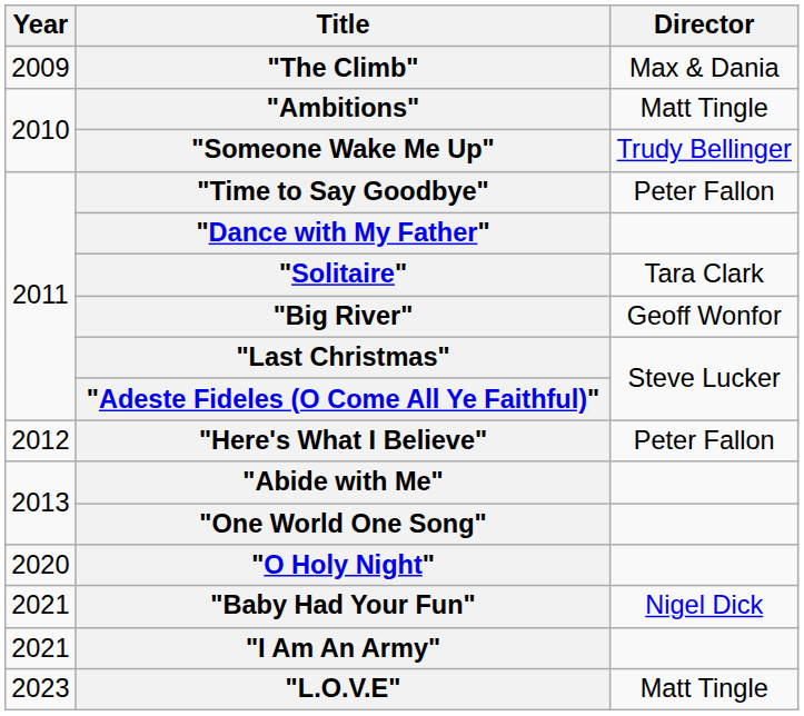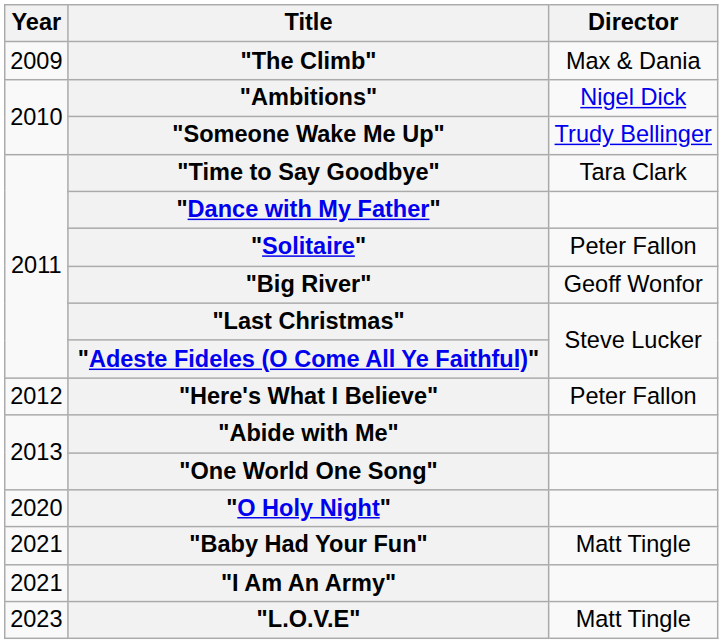"Ambitions" | Director: Matt Tingle -> Nigel Dick
"Time to Say Goodbye" | Director: Peter Fallon -> Tara Clark
"Solitaire" | Director: Tara Clark -> Peter Fallon
"Baby Had Your Fun" | Director: Nigel Dick -> Matt Tingle
